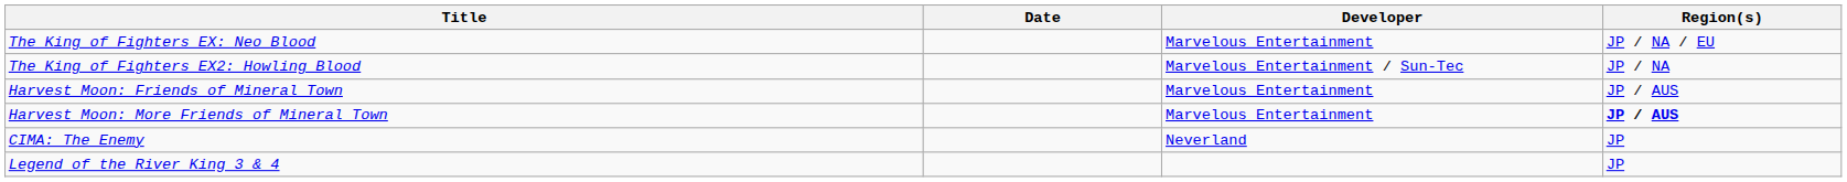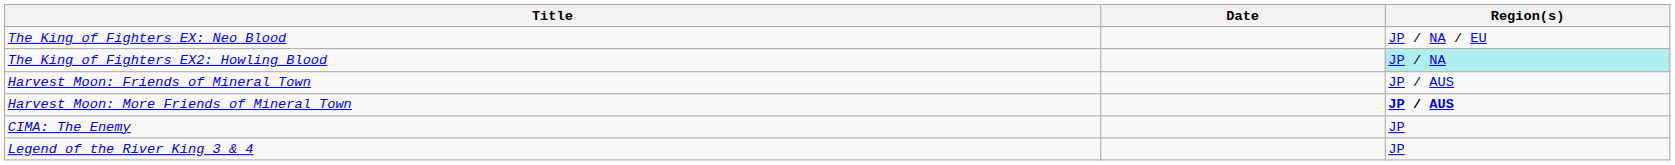- column: Developer | Marvelous Entertainment | Marvelous Entertainment / Sun-Tec | Marvelous Entertainment | Marvelous Entertainment | Neverland
The King of Fighters EX2: Howling Blood | Region(s): no background -> paleturquoise background
